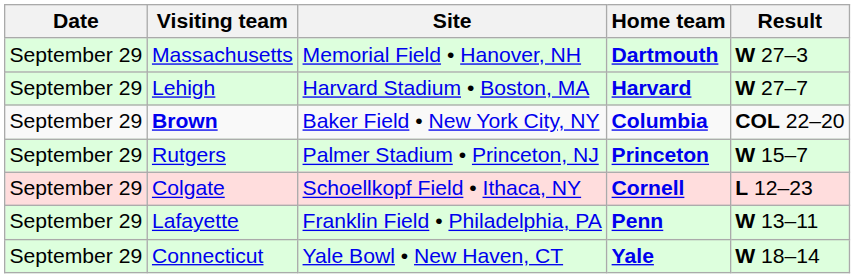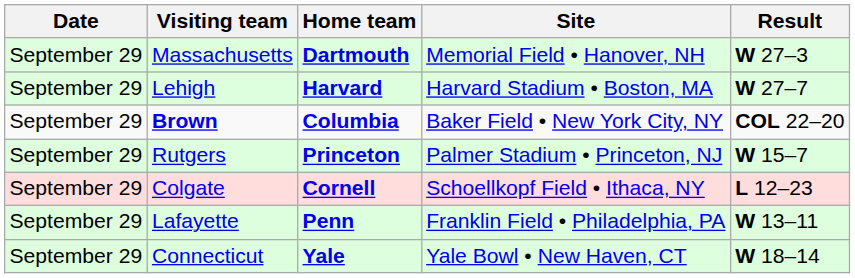columns swapped: Home team <-> Site
